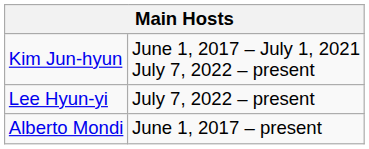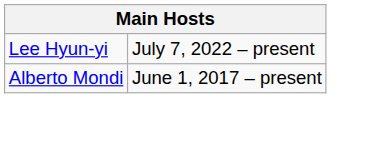- row: Kim Jun-hyun | June 1, 2017 – July 1, 2021 July 7, 2022 – present
